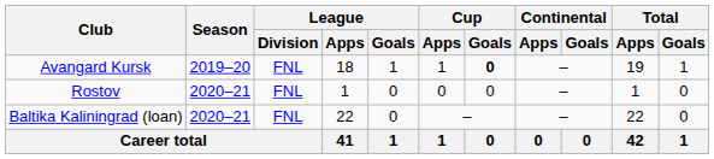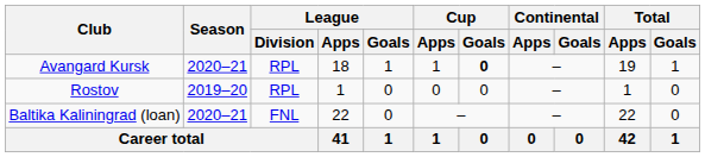Avangard Kursk | Season: 2019–20 -> 2020–21
Avangard Kursk | League / Division: FNL -> RPL
Rostov | Season: 2020–21 -> 2019–20
Rostov | League / Division: FNL -> RPL
